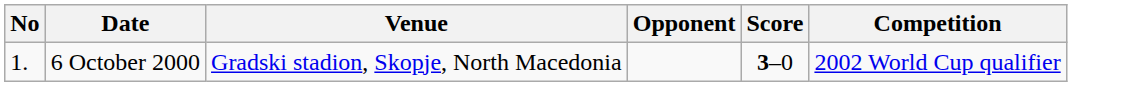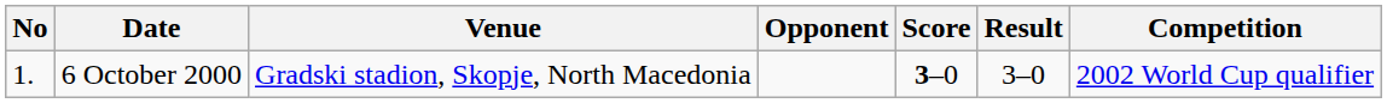+ column: Result | 3–0
